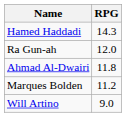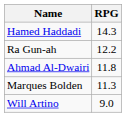Ra Gun-ah | RPG: 12.0 -> 12.2
Marques Bolden | RPG: 11.2 -> 11.3
